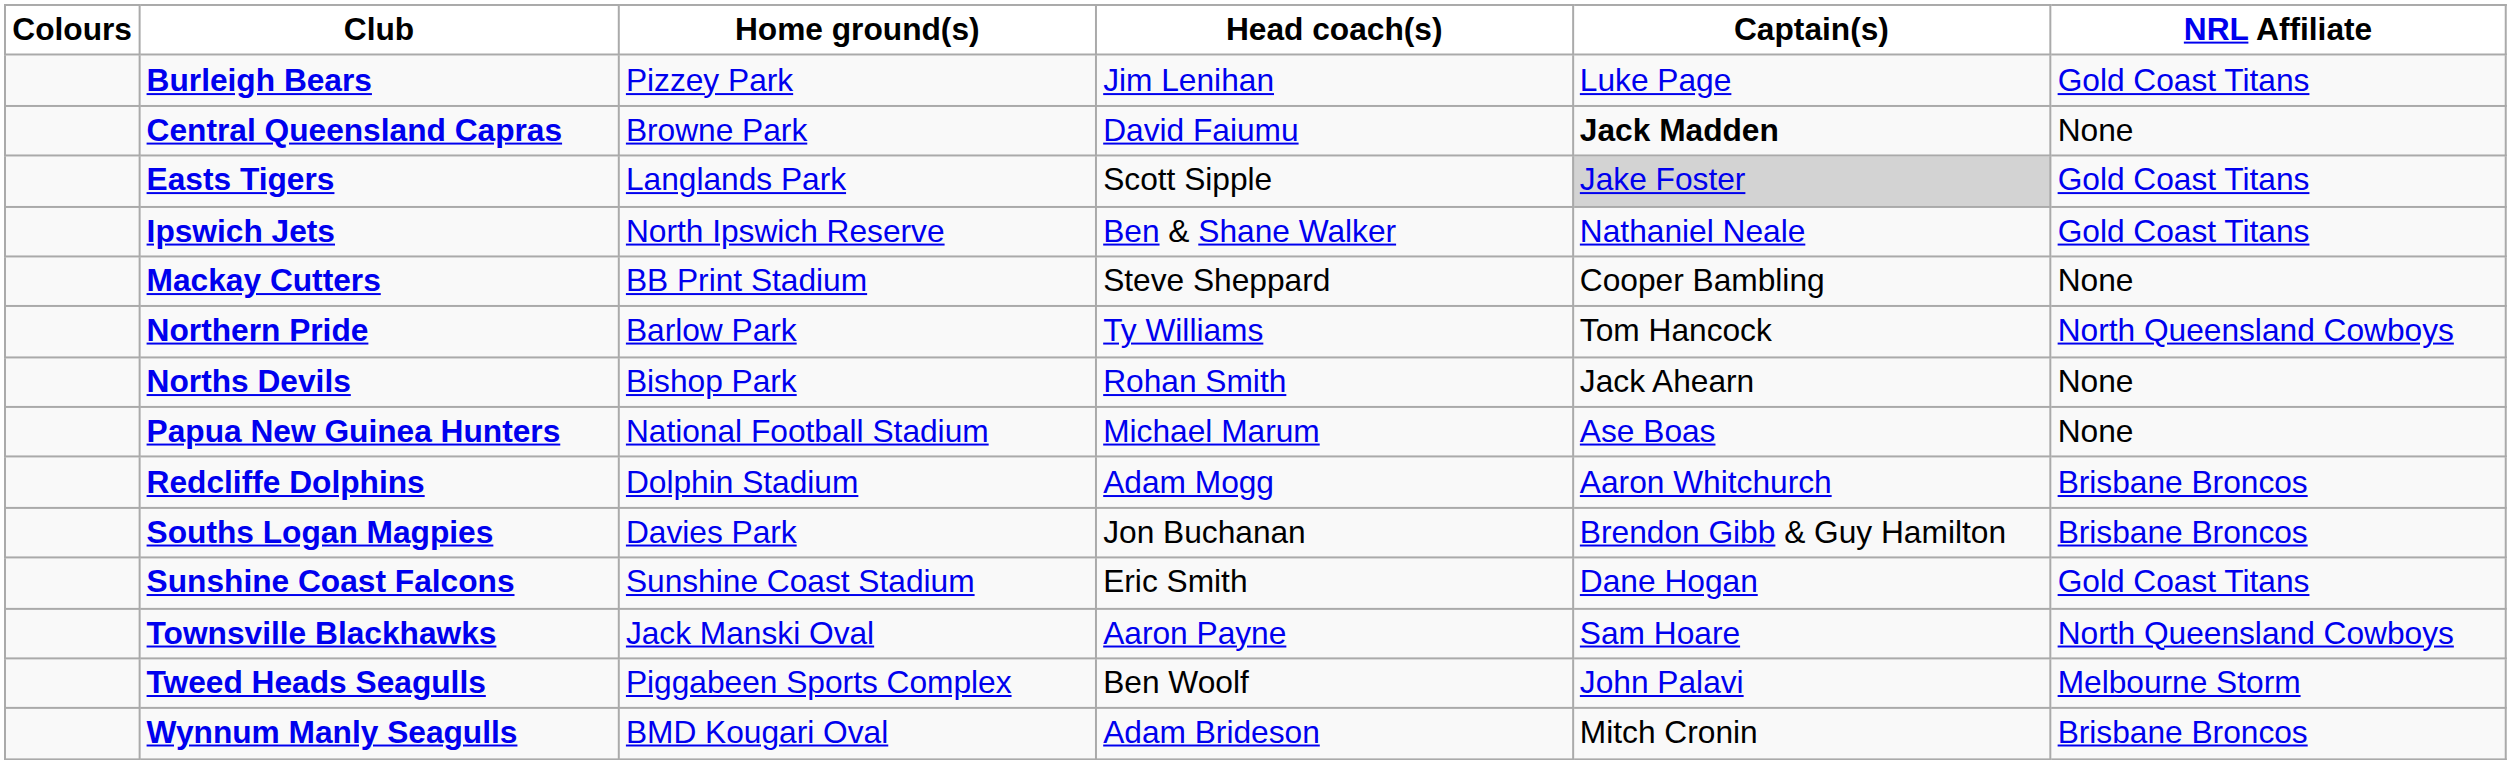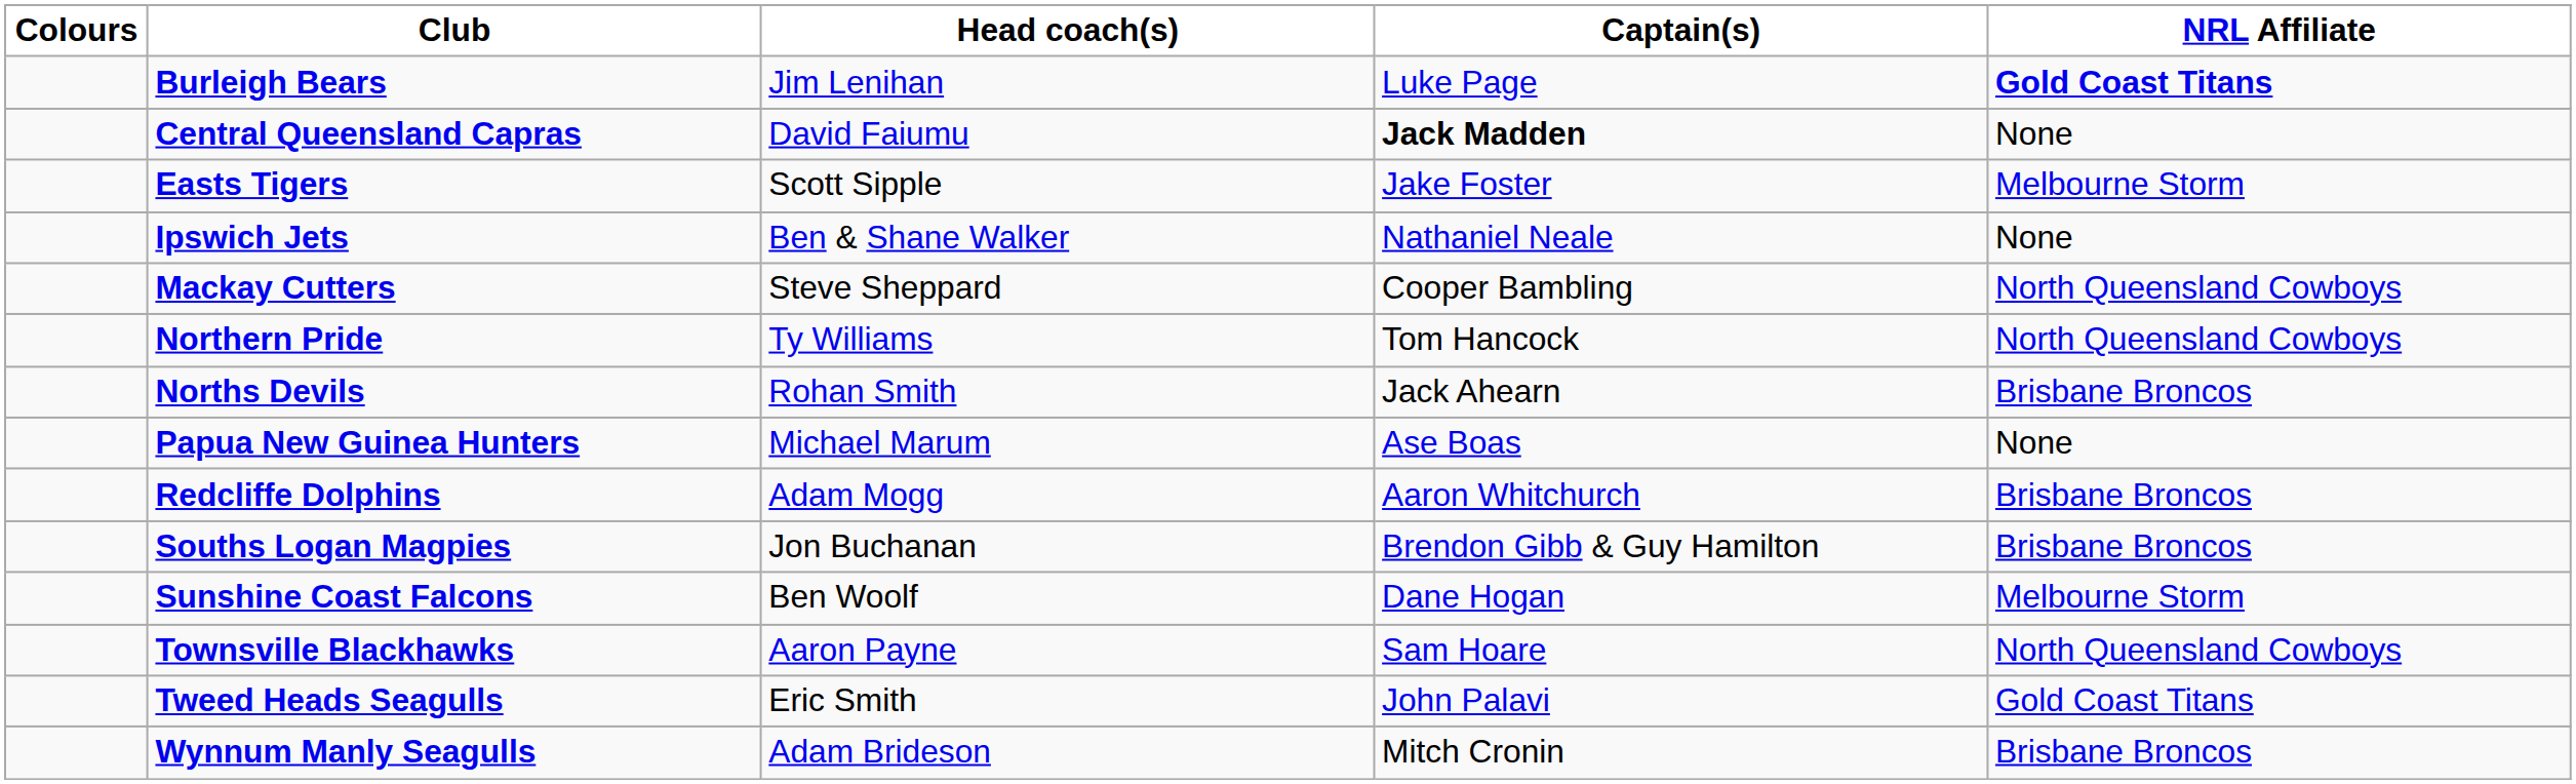- column: Home ground(s) | Pizzey Park | Browne Park | Langlands Park | North Ipswich Reserve | BB Print Stadium | Barlow Park | Bishop Park | National Football Stadium | Dolphin Stadium | Davies Park | Sunshine Coast Stadium | Jack Manski Oval | Piggabeen Sports Complex | BMD Kougari Oval
Burleigh Bears | NRL Affiliate: normal -> bold
Easts Tigers | Captain(s): lightgrey background -> no background
Easts Tigers | NRL Affiliate: Gold Coast Titans -> Melbourne Storm
Ipswich Jets | NRL Affiliate: Gold Coast Titans -> None
Mackay Cutters | NRL Affiliate: None -> North Queensland Cowboys
Norths Devils | NRL Affiliate: None -> Brisbane Broncos
Sunshine Coast Falcons | Head coach(s): Eric Smith -> Ben Woolf
Sunshine Coast Falcons | NRL Affiliate: Gold Coast Titans -> Melbourne Storm
Tweed Heads Seagulls | Head coach(s): Ben Woolf -> Eric Smith
Tweed Heads Seagulls | NRL Affiliate: Melbourne Storm -> Gold Coast Titans
